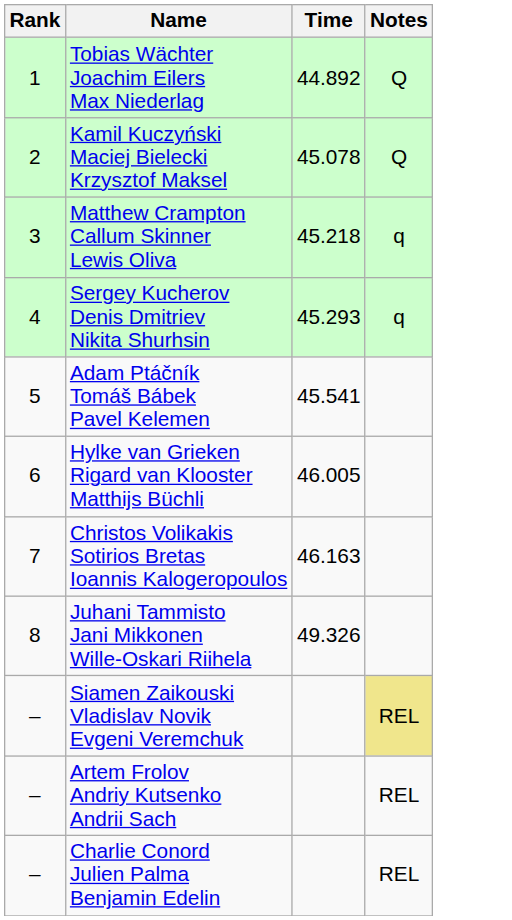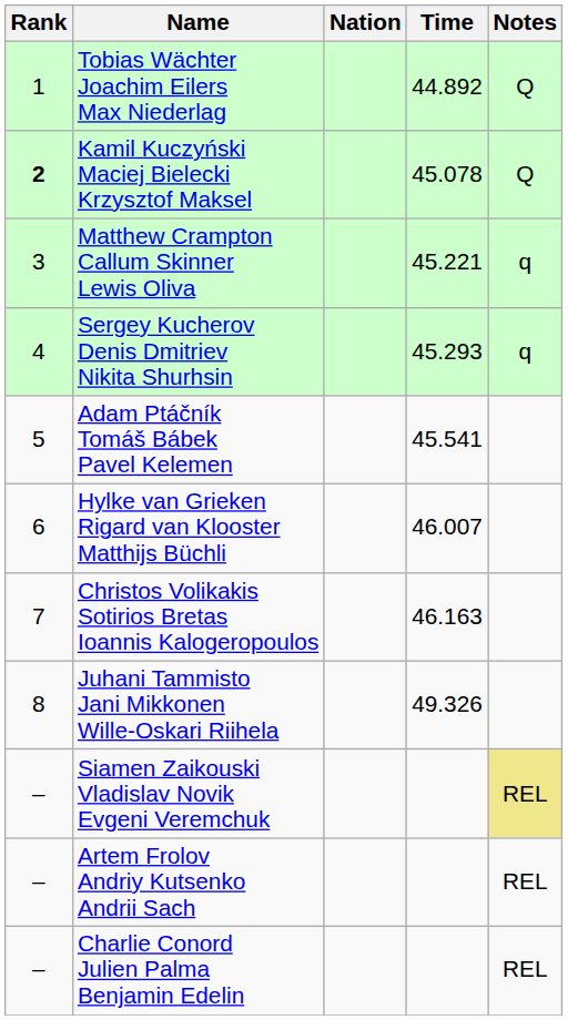+ column: Nation
Kamil Kuczyński Maciej Bielecki Krzysztof Maksel | Rank: normal -> bold
Matthew Crampton Callum Skinner Lewis Oliva | Time: 45.218 -> 45.221
Hylke van Grieken Rigard van Klooster Matthijs Büchli | Time: 46.005 -> 46.007
